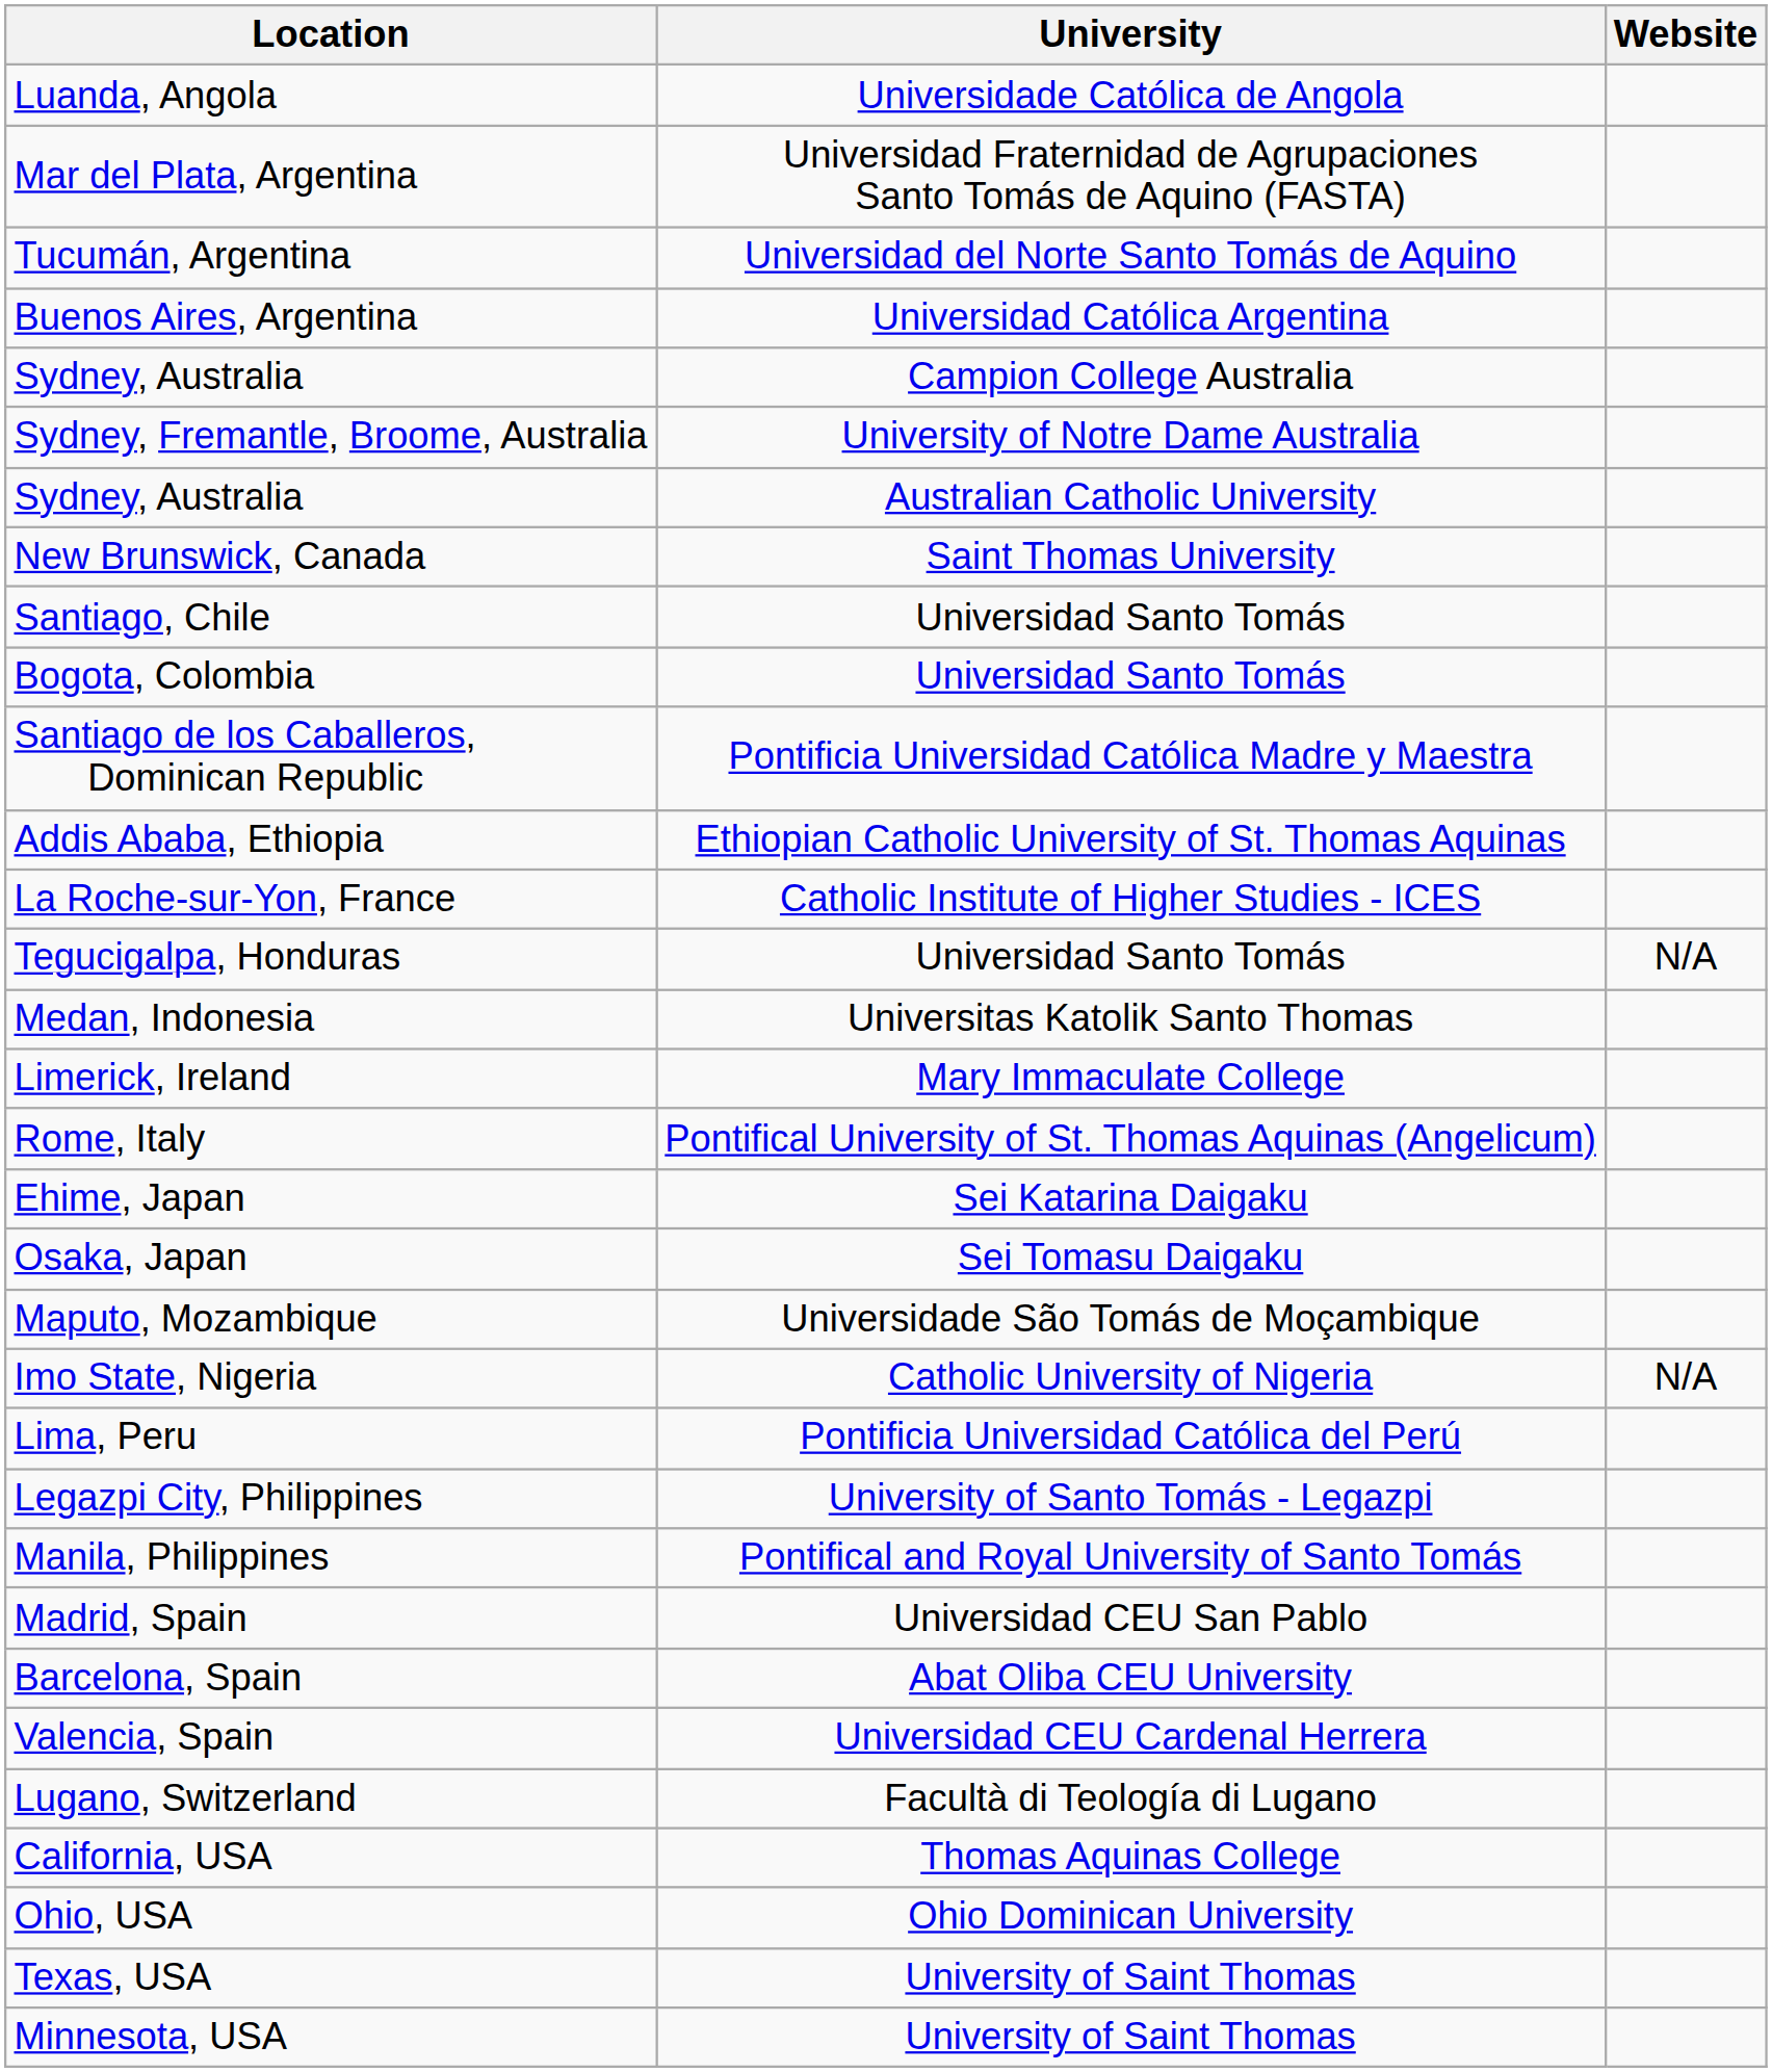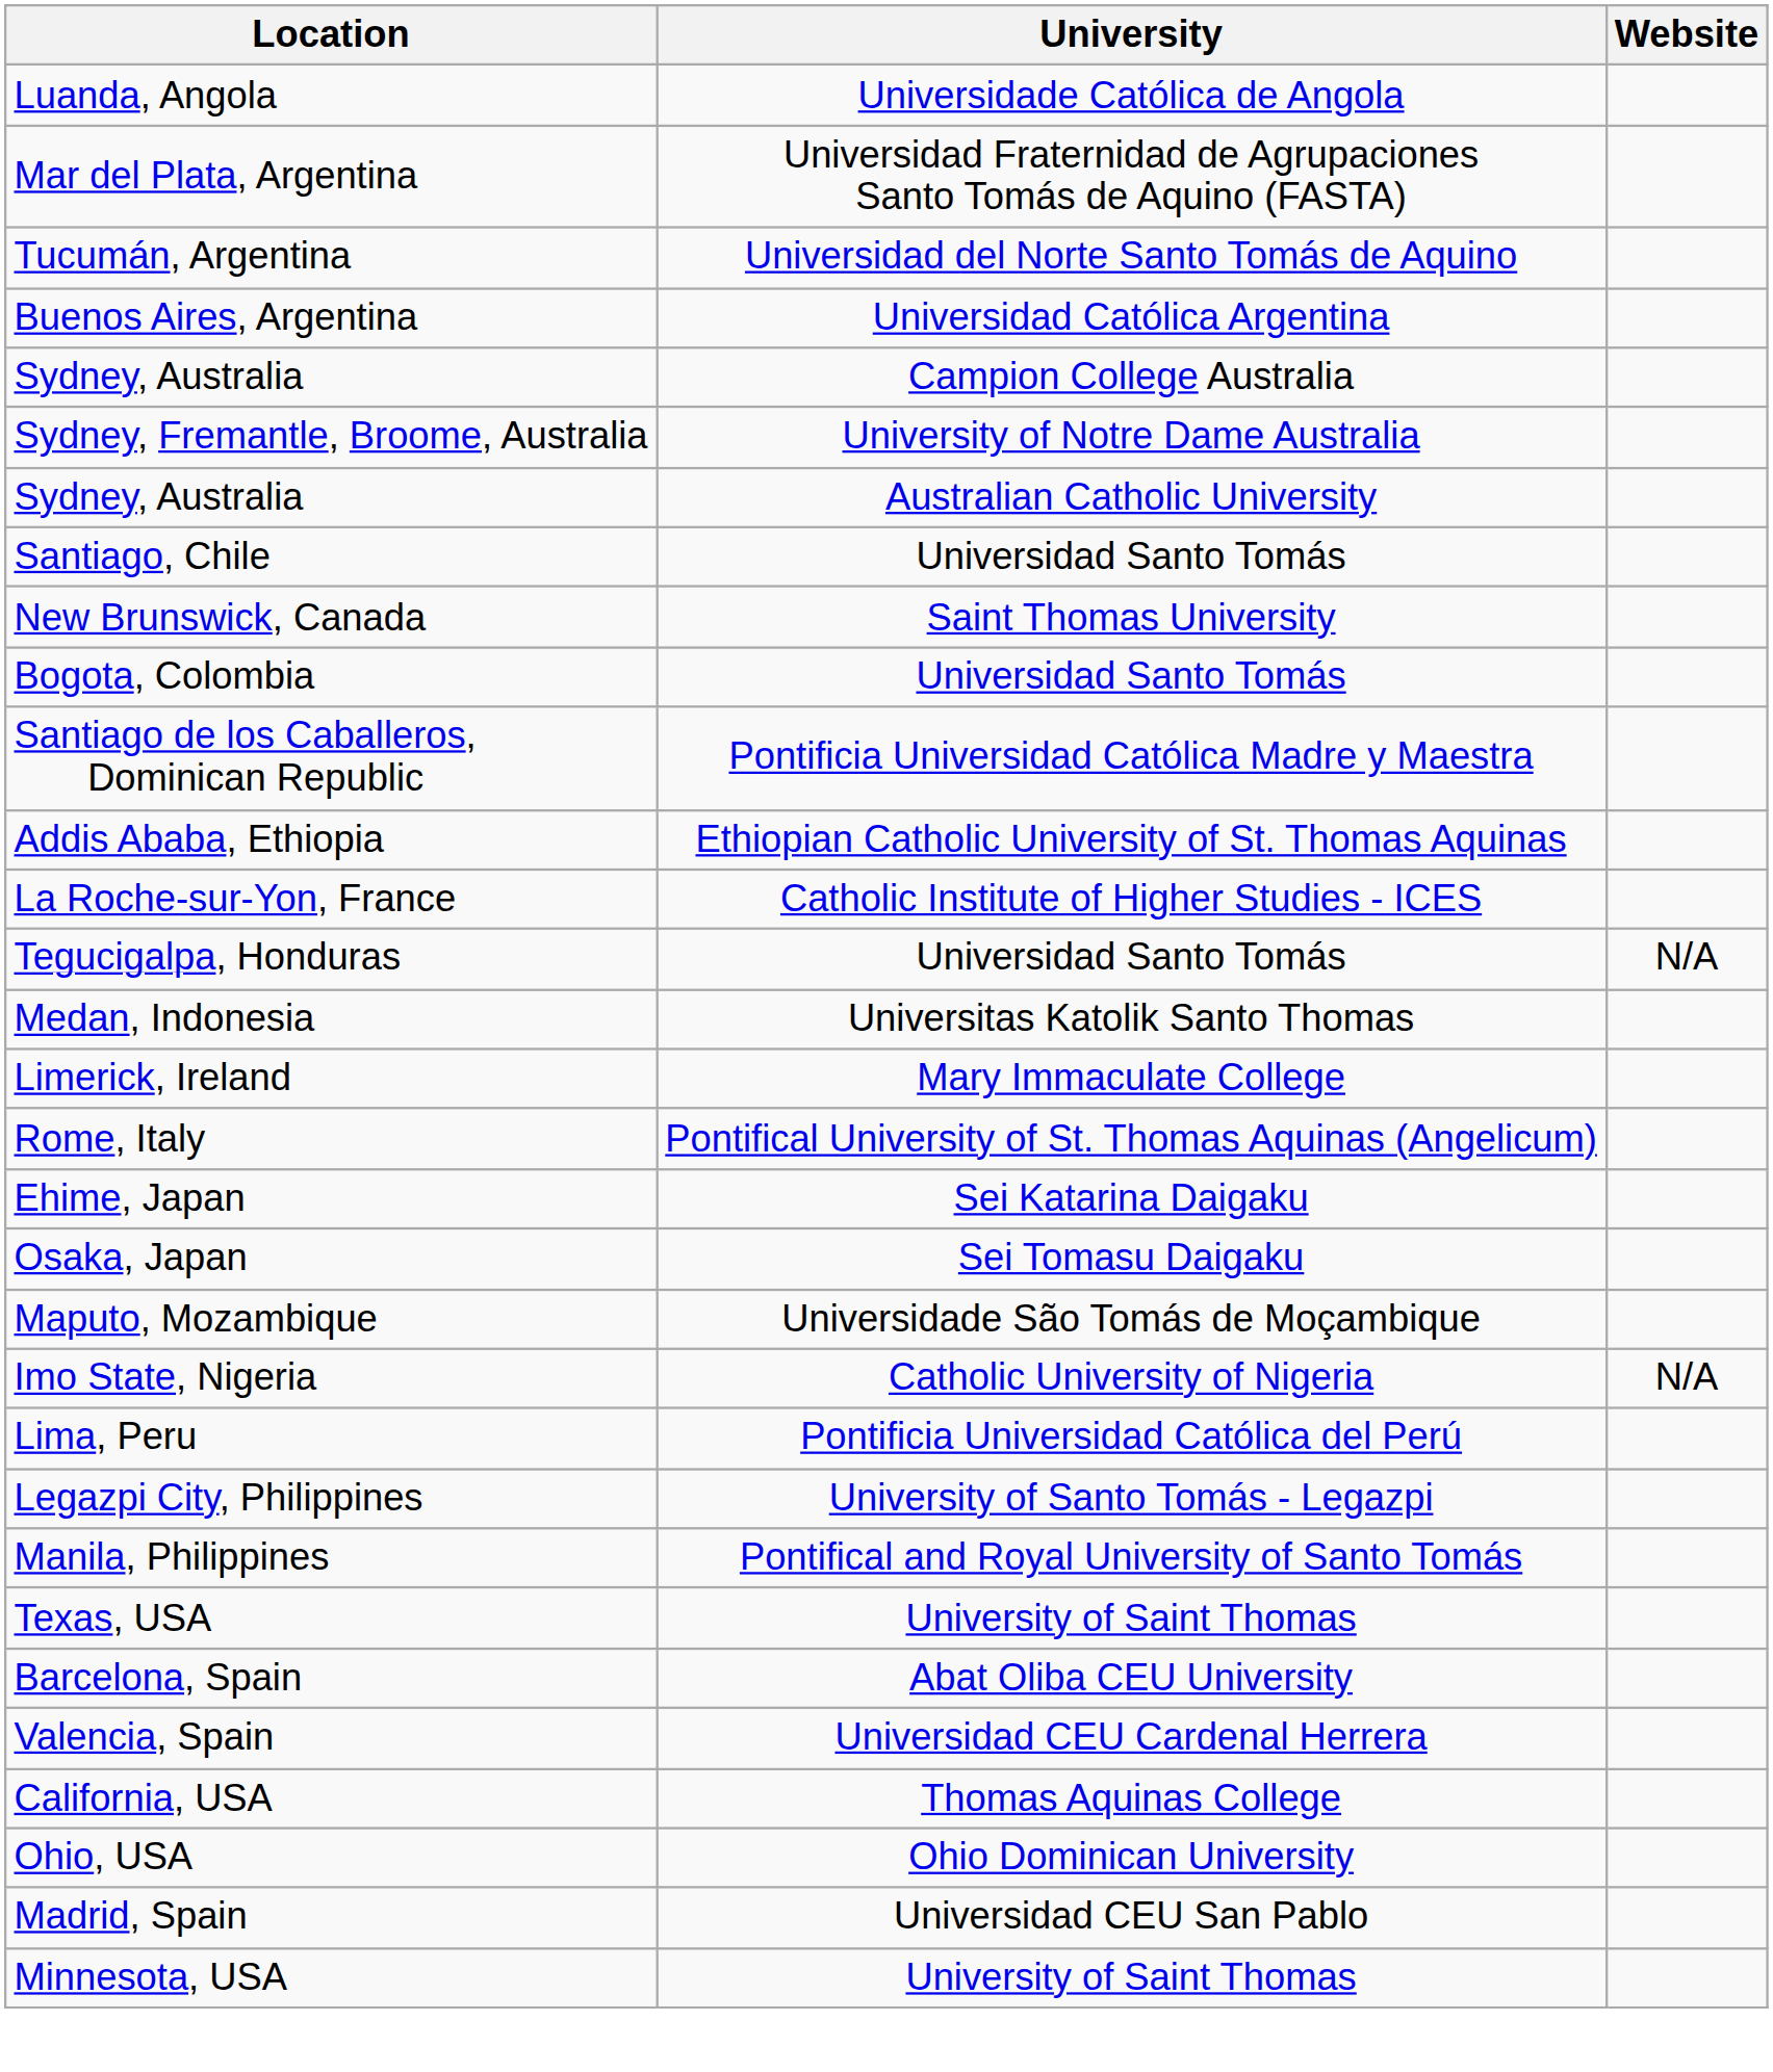rows swapped: New Brunswick, Canada <-> Santiago, Chile
rows swapped: Madrid, Spain <-> Texas, USA
- row: Lugano, Switzerland | Facultà di Teología di Lugano
